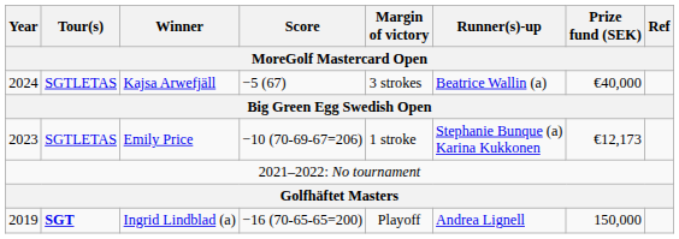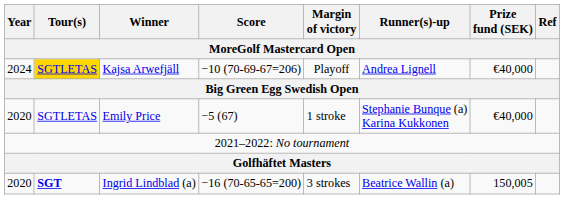Kajsa Arwefjäll | Tour(s): no background -> gold background
Kajsa Arwefjäll | Score: −5 (67) -> −10 (70-69-67=206)
Kajsa Arwefjäll | Margin of victory: 3 strokes -> Playoff
Kajsa Arwefjäll | Runner(s)-up: Beatrice Wallin (a) -> Andrea Lignell
Emily Price | Year: 2023 -> 2020
Emily Price | Score: −10 (70-69-67=206) -> −5 (67)
Emily Price | Prize fund (SEK): €12,173 -> €40,000
Ingrid Lindblad (a) | Year: 2019 -> 2020
Ingrid Lindblad (a) | Margin of victory: Playoff -> 3 strokes
Ingrid Lindblad (a) | Runner(s)-up: Andrea Lignell -> Beatrice Wallin (a)
Ingrid Lindblad (a) | Prize fund (SEK): 150,000 -> 150,005
